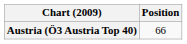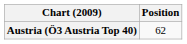Austria (Ö3 Austria Top 40) | Position: 66 -> 62
